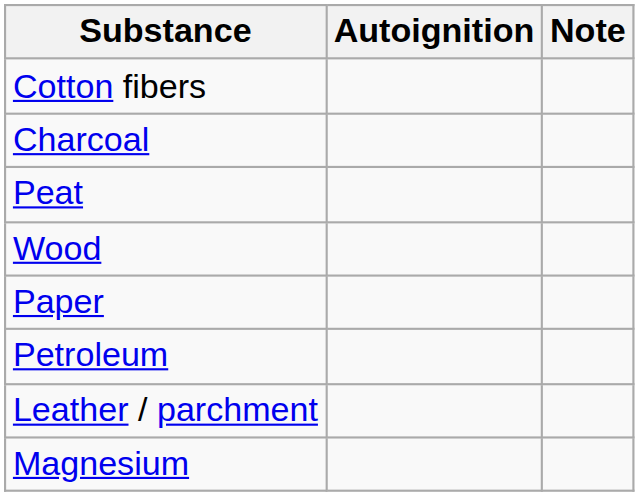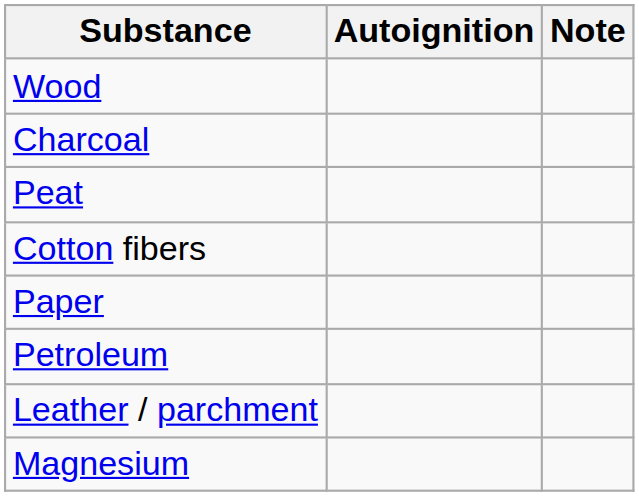rows swapped: Wood <-> Cotton fibers
